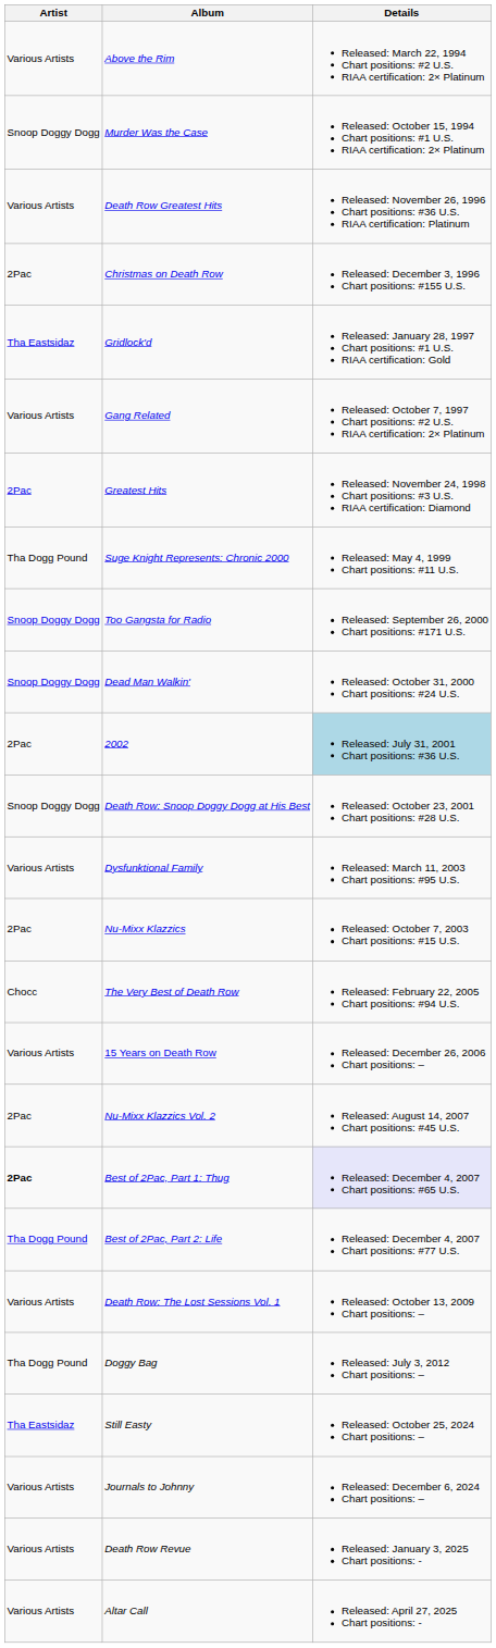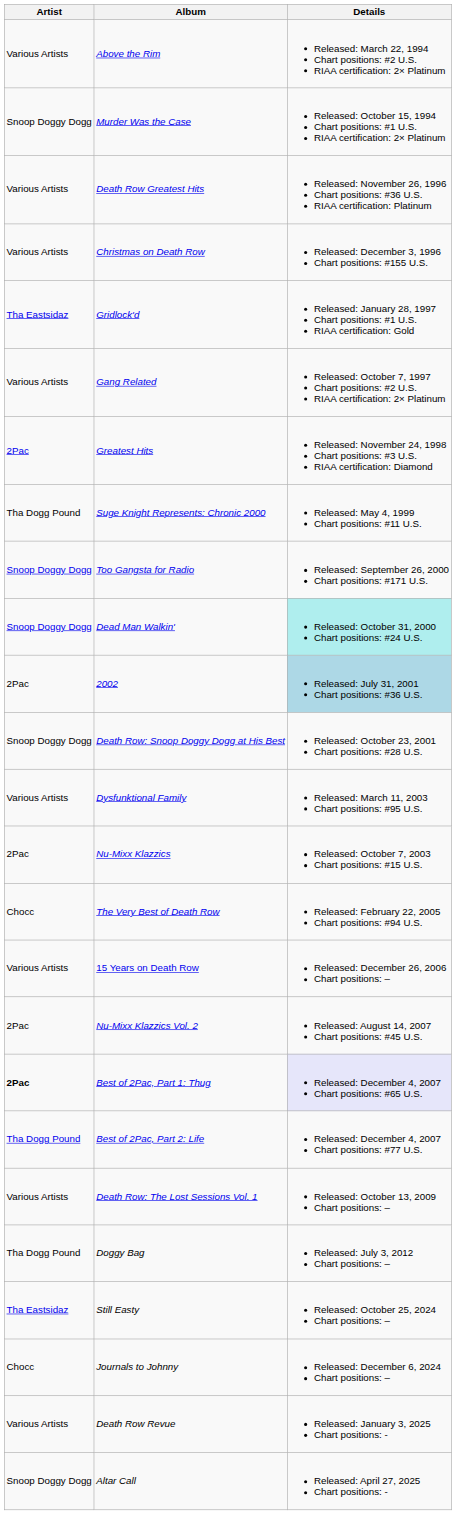Christmas on Death Row | Artist: 2Pac -> Various Artists
Dead Man Walkin' | Details: no background -> paleturquoise background
Journals to Johnny | Artist: Various Artists -> Chocc
Altar Call | Artist: Various Artists -> Snoop Doggy Dogg
